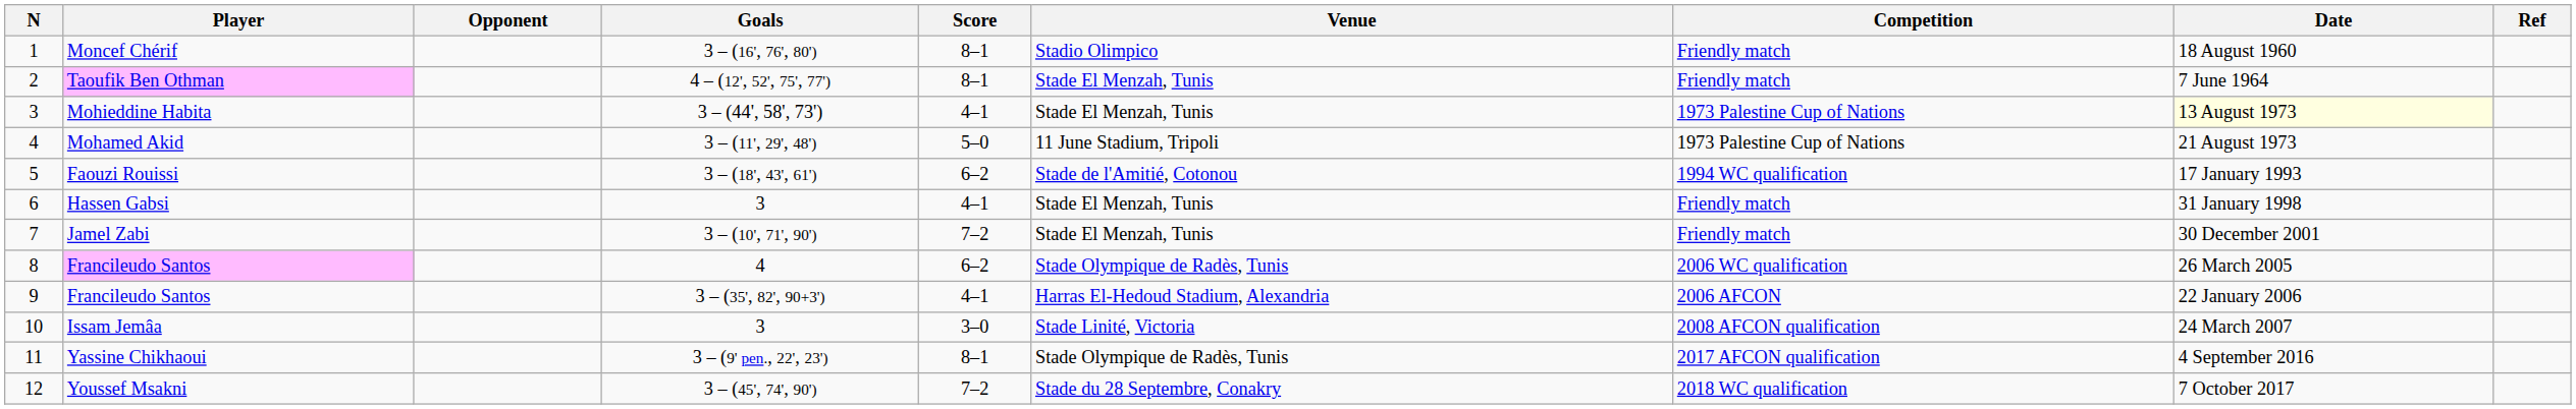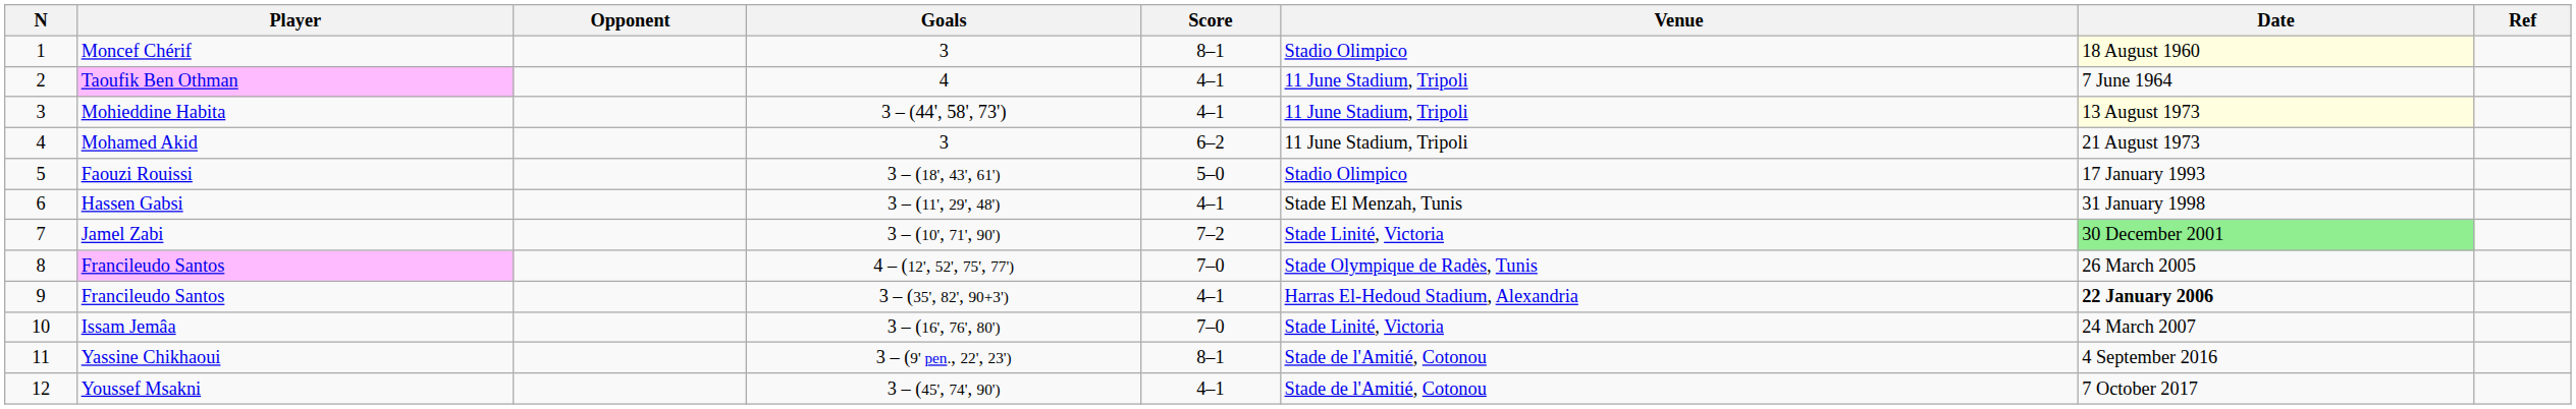- column: Competition | Friendly match | Friendly match | 1973 Palestine Cup of Nations | 1973 Palestine Cup of Nations | 1994 WC qualification | Friendly match | Friendly match | 2006 WC qualification | 2006 AFCON | 2008 AFCON qualification | 2017 AFCON qualification | 2018 WC qualification
Moncef Chérif | Goals: 3 – (16', 76', 80') -> 3
Moncef Chérif | Date: no background -> lightyellow background
Taoufik Ben Othman | Goals: 4 – (12', 52', 75', 77') -> 4
Taoufik Ben Othman | Score: 8–1 -> 4–1
Taoufik Ben Othman | Venue: Stade El Menzah, Tunis -> 11 June Stadium, Tripoli
Mohieddine Habita | Venue: Stade El Menzah, Tunis -> 11 June Stadium, Tripoli
Mohamed Akid | Goals: 3 – (11', 29', 48') -> 3
Mohamed Akid | Score: 5–0 -> 6–2
Faouzi Rouissi | Score: 6–2 -> 5–0
Faouzi Rouissi | Venue: Stade de l'Amitié, Cotonou -> Stadio Olimpico
Hassen Gabsi | Goals: 3 -> 3 – (11', 29', 48')
Jamel Zabi | Venue: Stade El Menzah, Tunis -> Stade Linité, Victoria
Jamel Zabi | Date: no background -> lightgreen background
8 / Francileudo Santos | Goals: 4 -> 4 – (12', 52', 75', 77')
8 / Francileudo Santos | Score: 6–2 -> 7–0
9 / Francileudo Santos | Date: normal -> bold
Issam Jemâa | Goals: 3 -> 3 – (16', 76', 80')
Issam Jemâa | Score: 3–0 -> 7–0
Yassine Chikhaoui | Venue: Stade Olympique de Radès, Tunis -> Stade de l'Amitié, Cotonou
Youssef Msakni | Score: 7–2 -> 4–1
Youssef Msakni | Venue: Stade du 28 Septembre, Conakry -> Stade de l'Amitié, Cotonou
